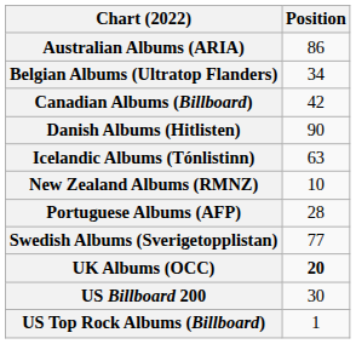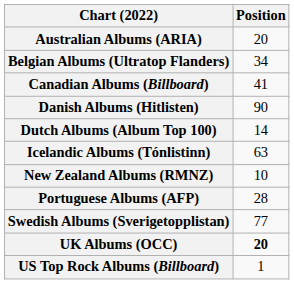Australian Albums (ARIA) | Position: 86 -> 20
Canadian Albums (Billboard) | Position: 42 -> 41
+ row: Dutch Albums (Album Top 100) | 14
- row: US Billboard 200 | 30
